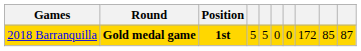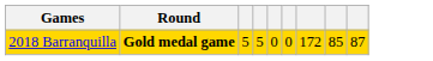- column: Position | 1st
